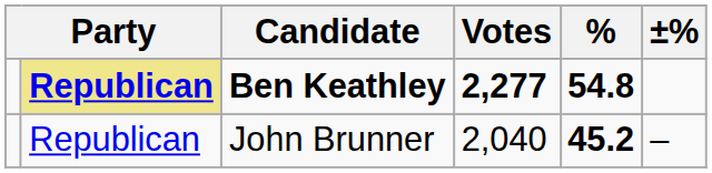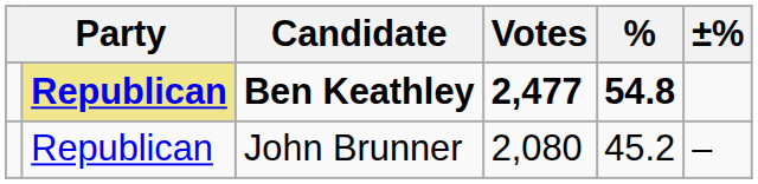Ben Keathley | Votes: 2,277 -> 2,477
John Brunner | Votes: 2,040 -> 2,080
John Brunner | %: bold -> normal
